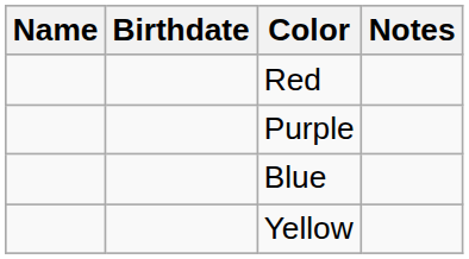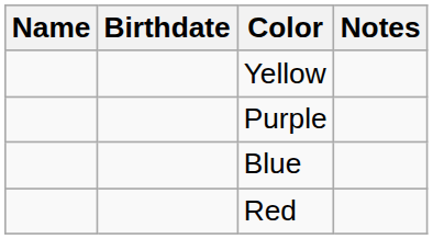rows swapped: Red <-> Yellow
